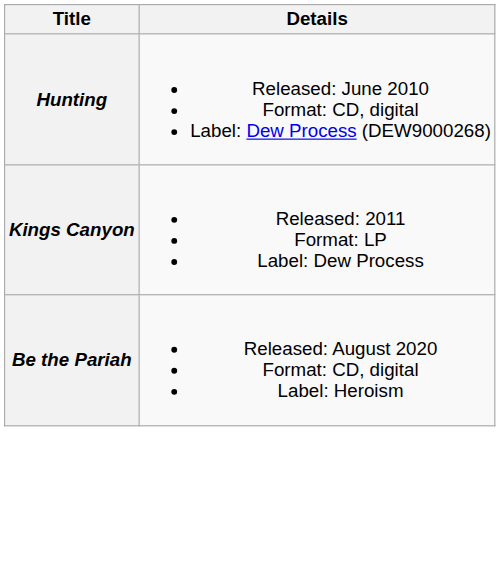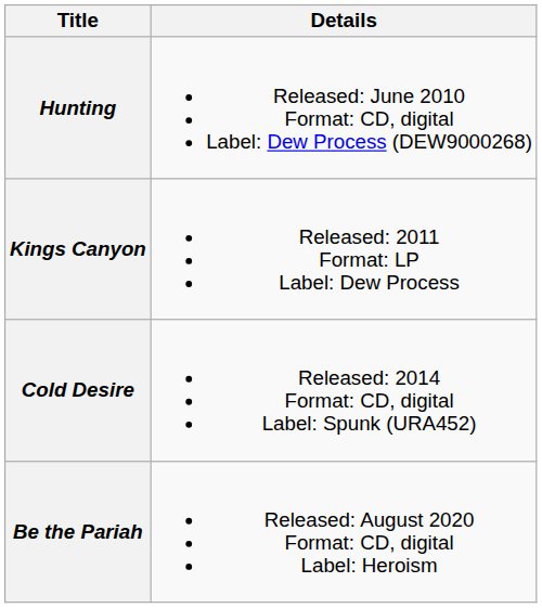+ row: Cold Desire | Released: 2014 Format: CD, digital Label: Spunk (URA452)
